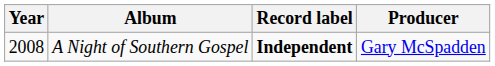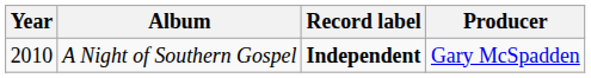A Night of Southern Gospel | Year: 2008 -> 2010
